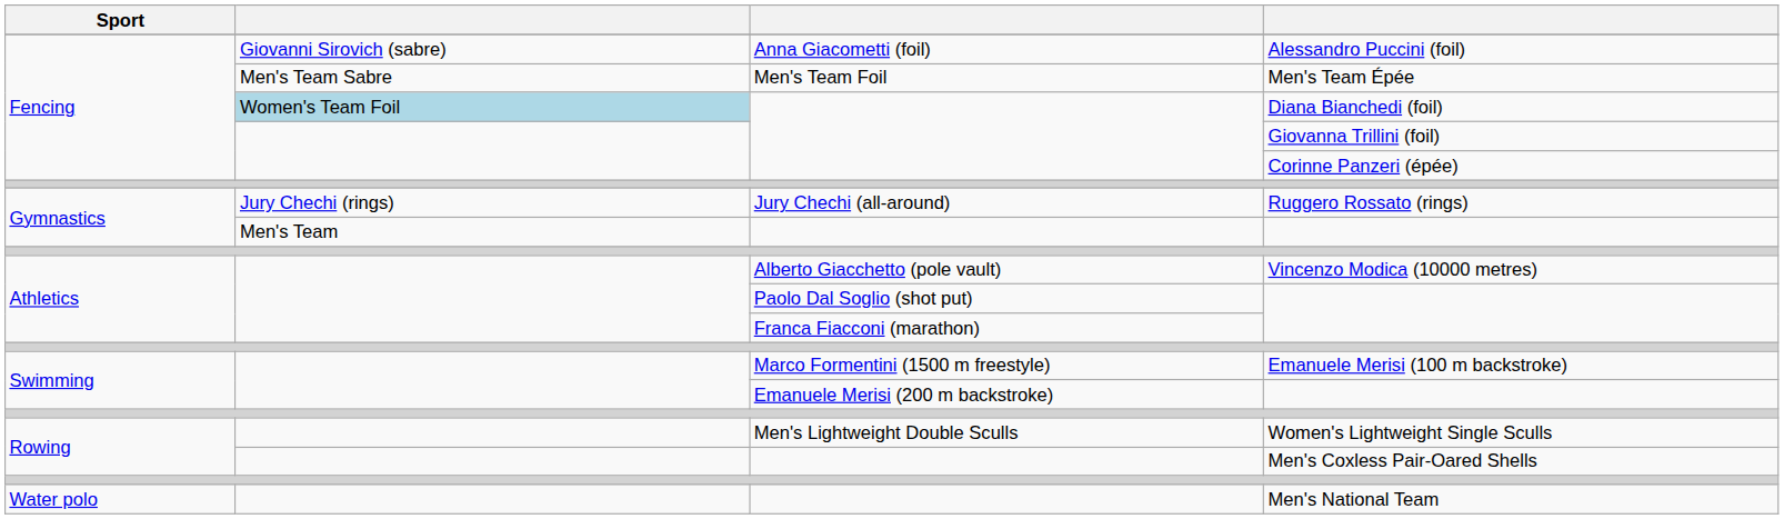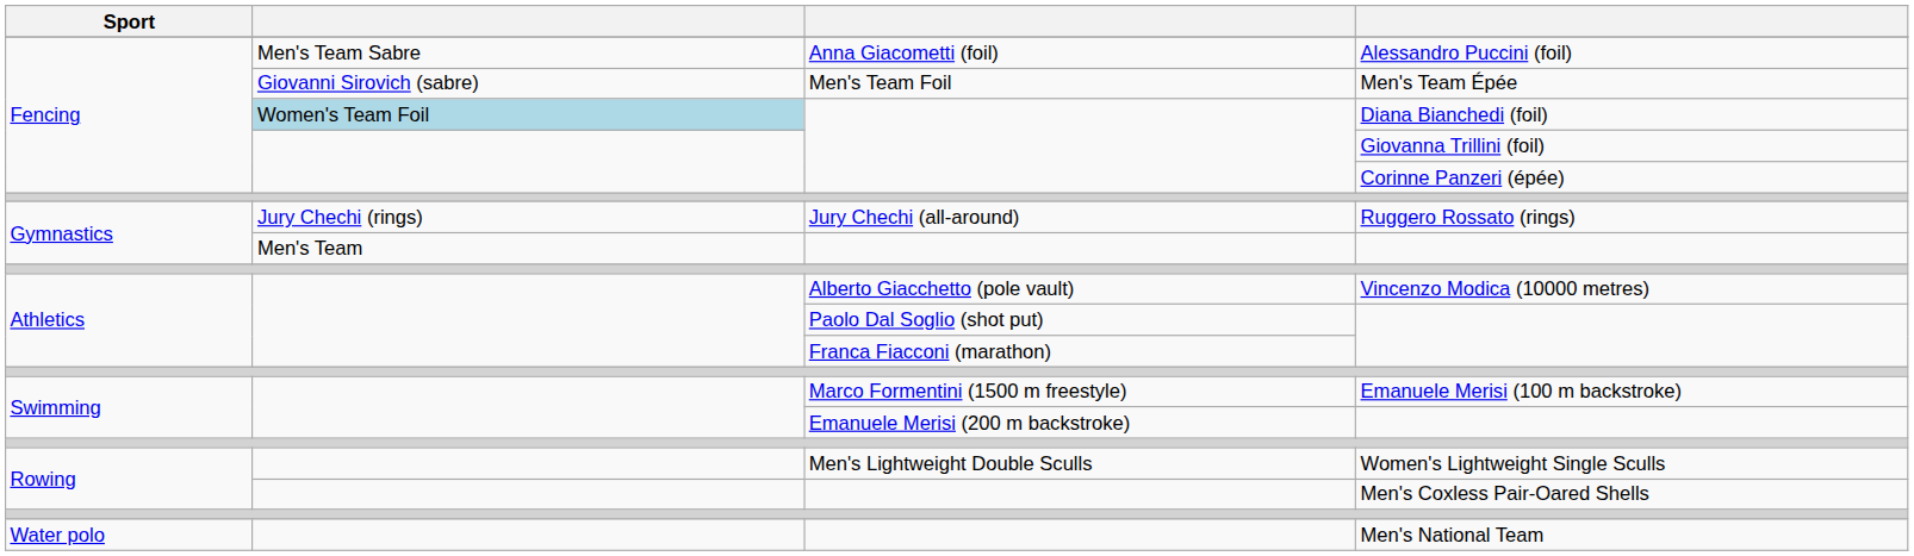Alessandro Puccini (foil) | column 2: Giovanni Sirovich (sabre) -> Men's Team Sabre
Men's Team Épée | column 2: Men's Team Sabre -> Giovanni Sirovich (sabre)
